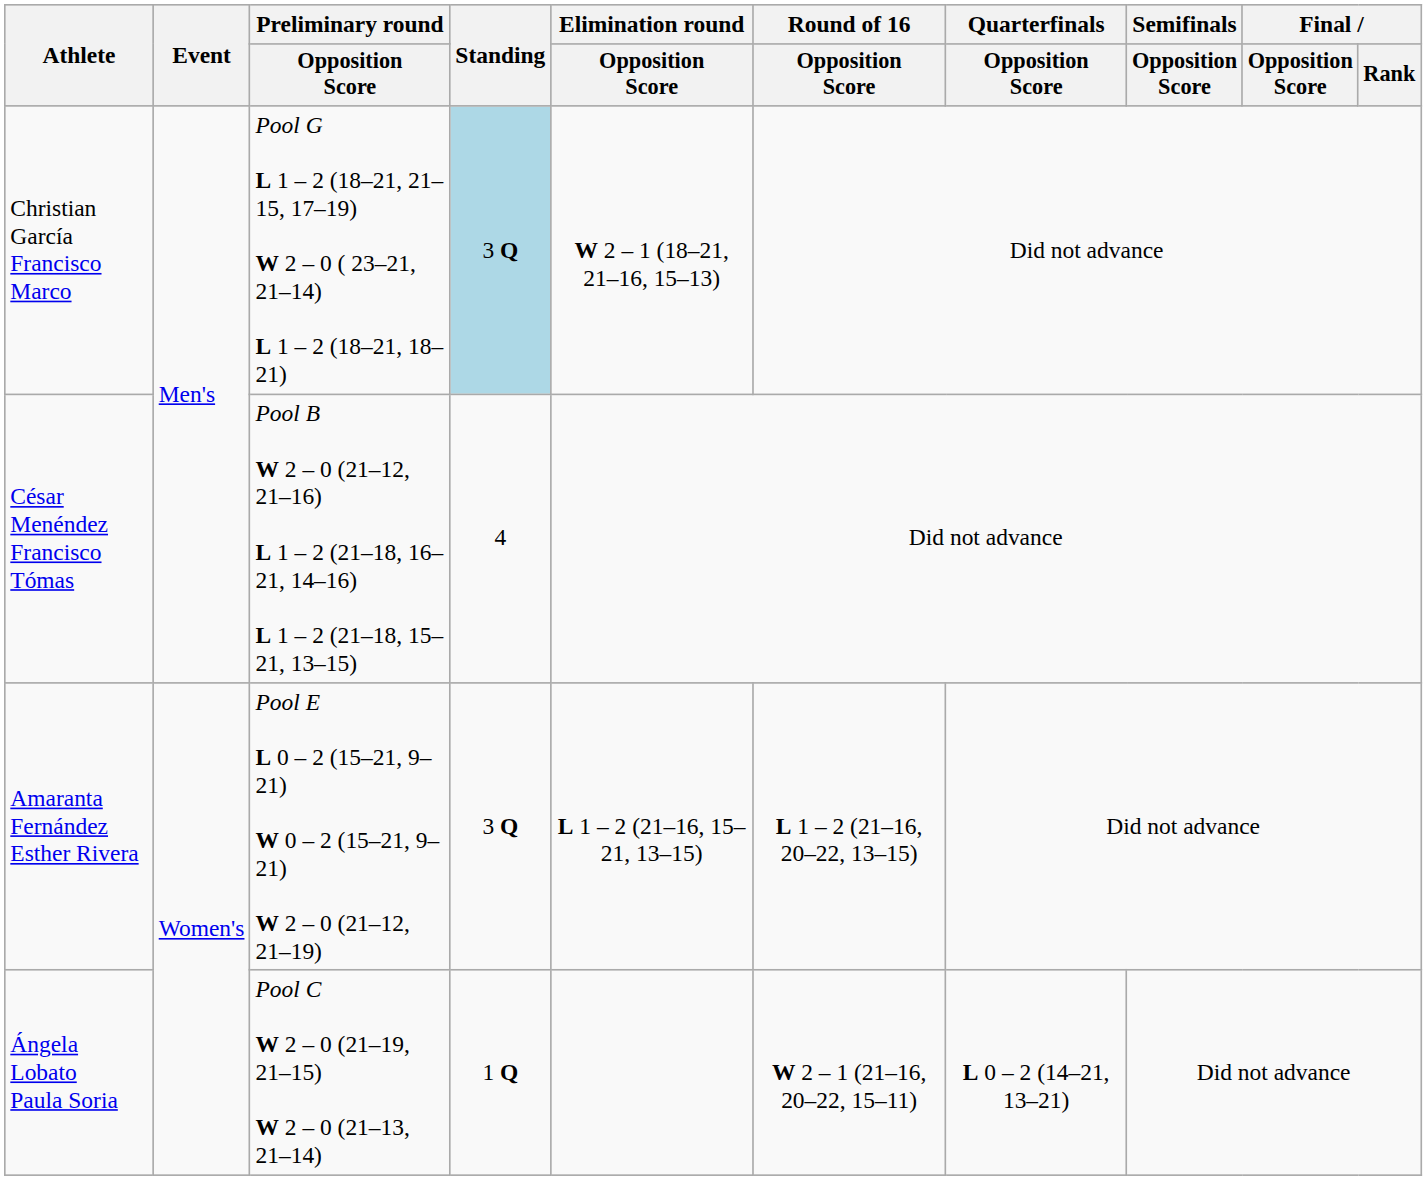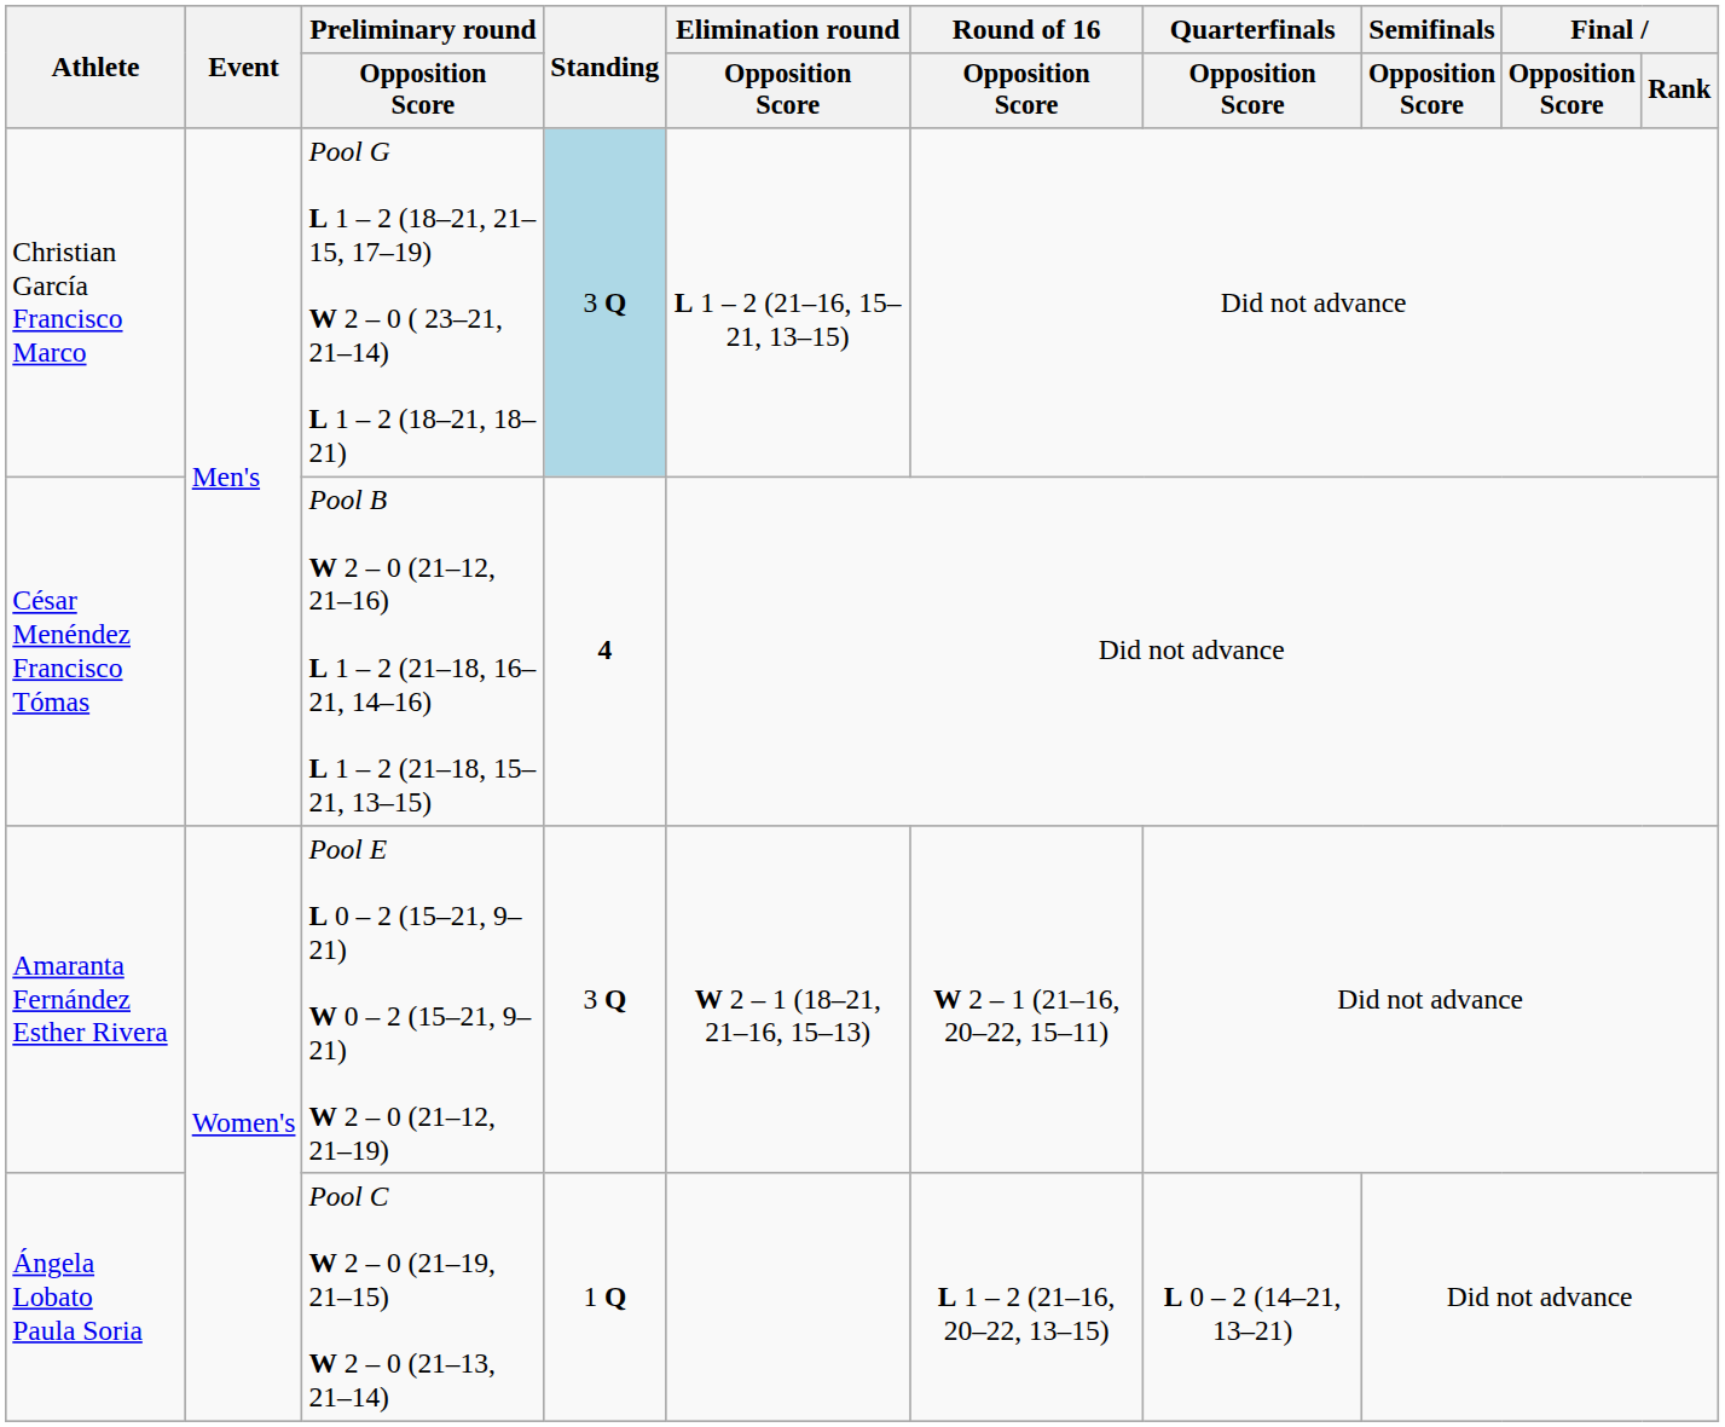Christian García Francisco Marco | Elimination round / Opposition Score: W 2 – 1 (18–21, 21–16, 15–13) -> L 1 – 2 (21–16, 15–21, 13–15)
César Menéndez Francisco Tómas | Standing: normal -> bold
Amaranta Fernández Esther Rivera | Elimination round / Opposition Score: L 1 – 2 (21–16, 15–21, 13–15) -> W 2 – 1 (18–21, 21–16, 15–13)
Amaranta Fernández Esther Rivera | Round of 16 / Opposition Score: L 1 – 2 (21–16, 20–22, 13–15) -> W 2 – 1 (21–16, 20–22, 15–11)
Ángela Lobato Paula Soria | Round of 16 / Opposition Score: W 2 – 1 (21–16, 20–22, 15–11) -> L 1 – 2 (21–16, 20–22, 13–15)
